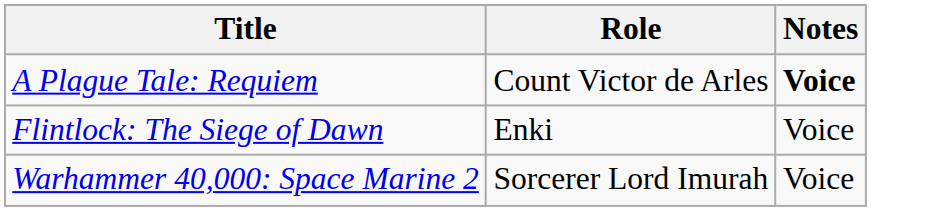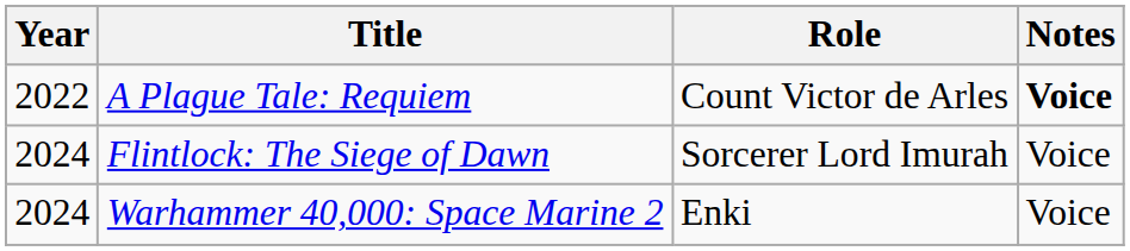+ column: Year | 2022 | 2024 | 2024
Flintlock: The Siege of Dawn | Role: Enki -> Sorcerer Lord Imurah
Warhammer 40,000: Space Marine 2 | Role: Sorcerer Lord Imurah -> Enki
